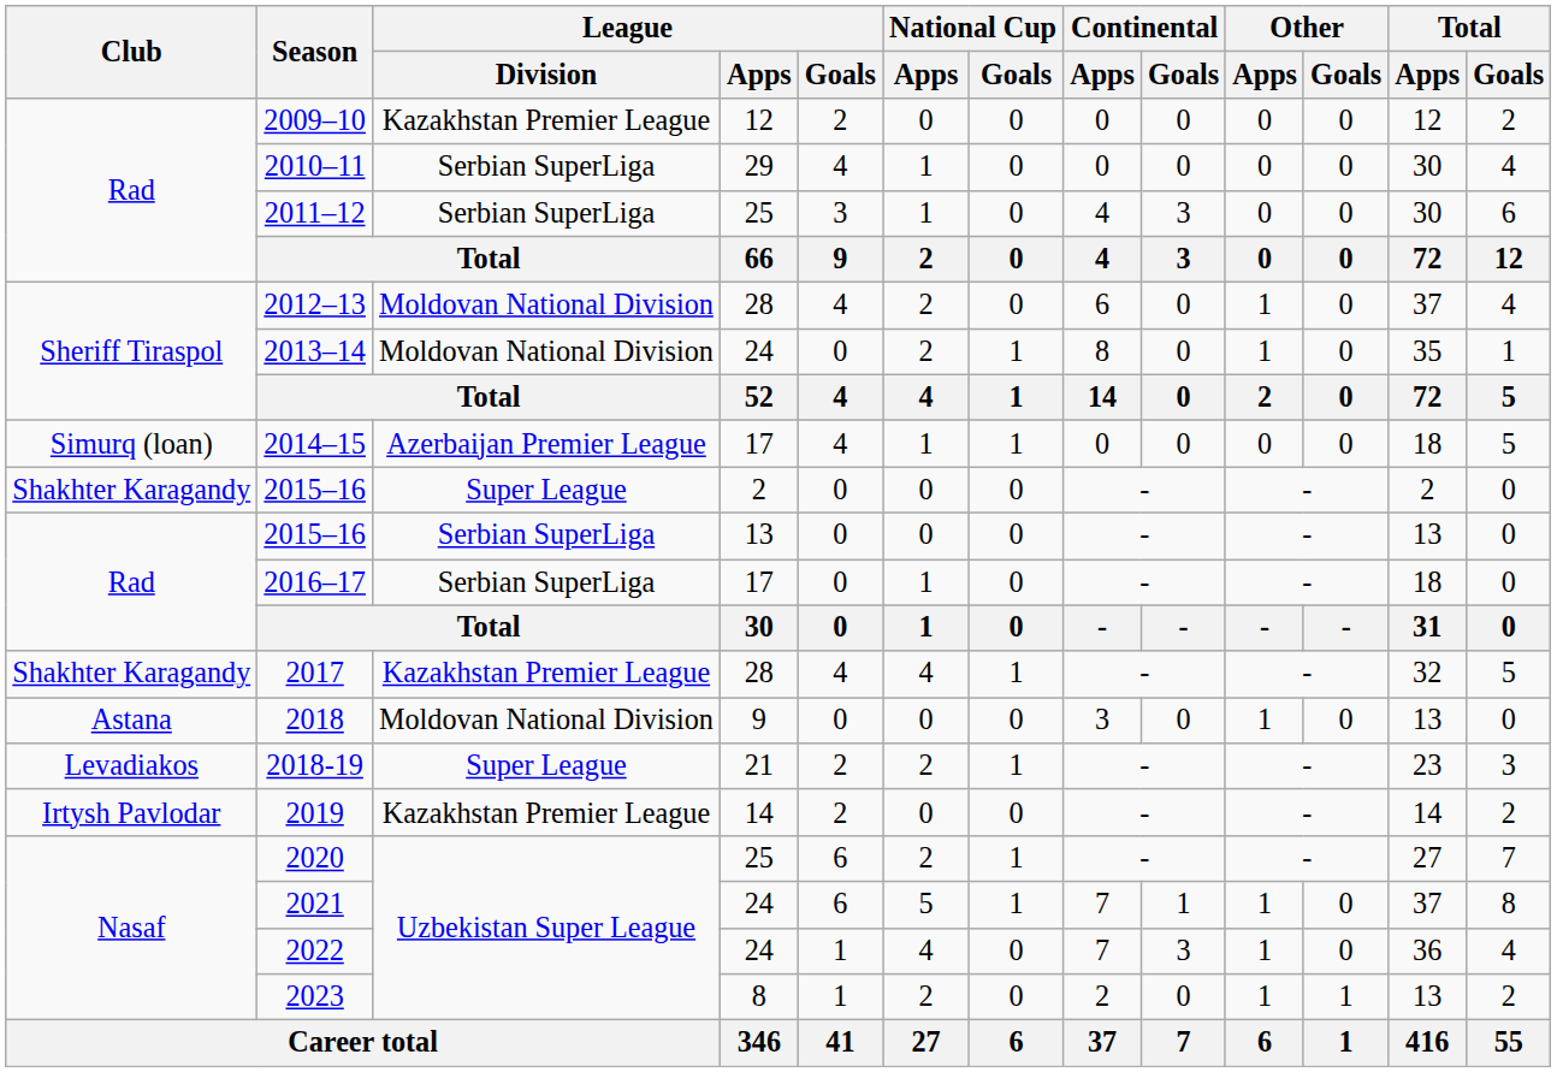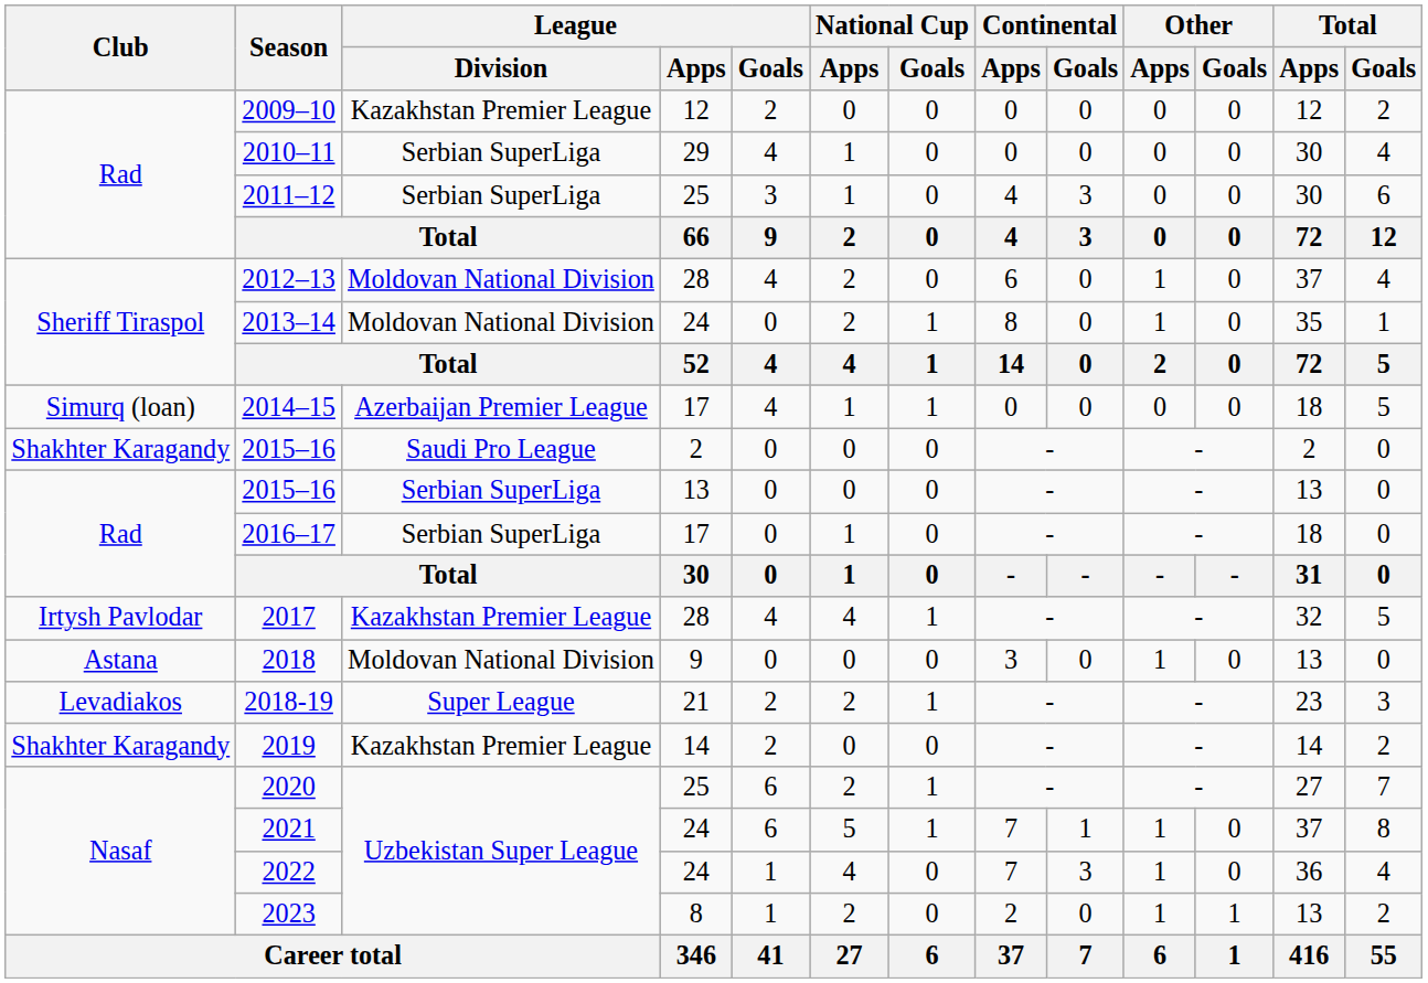2015–16 / 2 | League / Division: Super League -> Saudi Pro League
2017 | Club: Shakhter Karagandy -> Irtysh Pavlodar
2019 | Club: Irtysh Pavlodar -> Shakhter Karagandy
